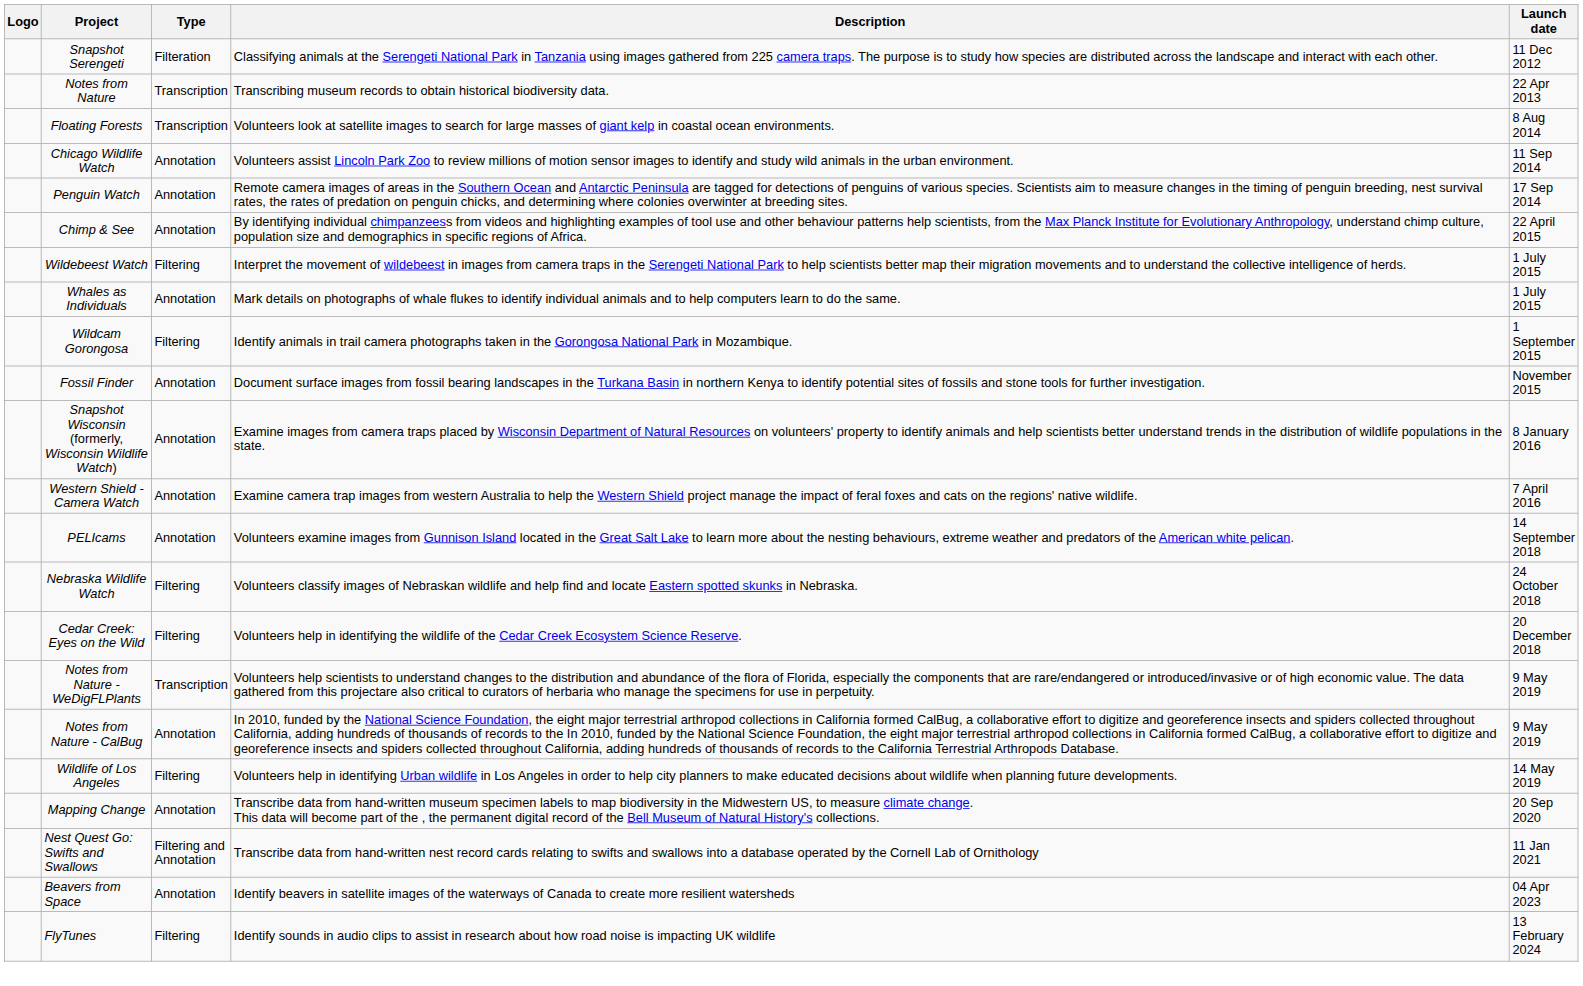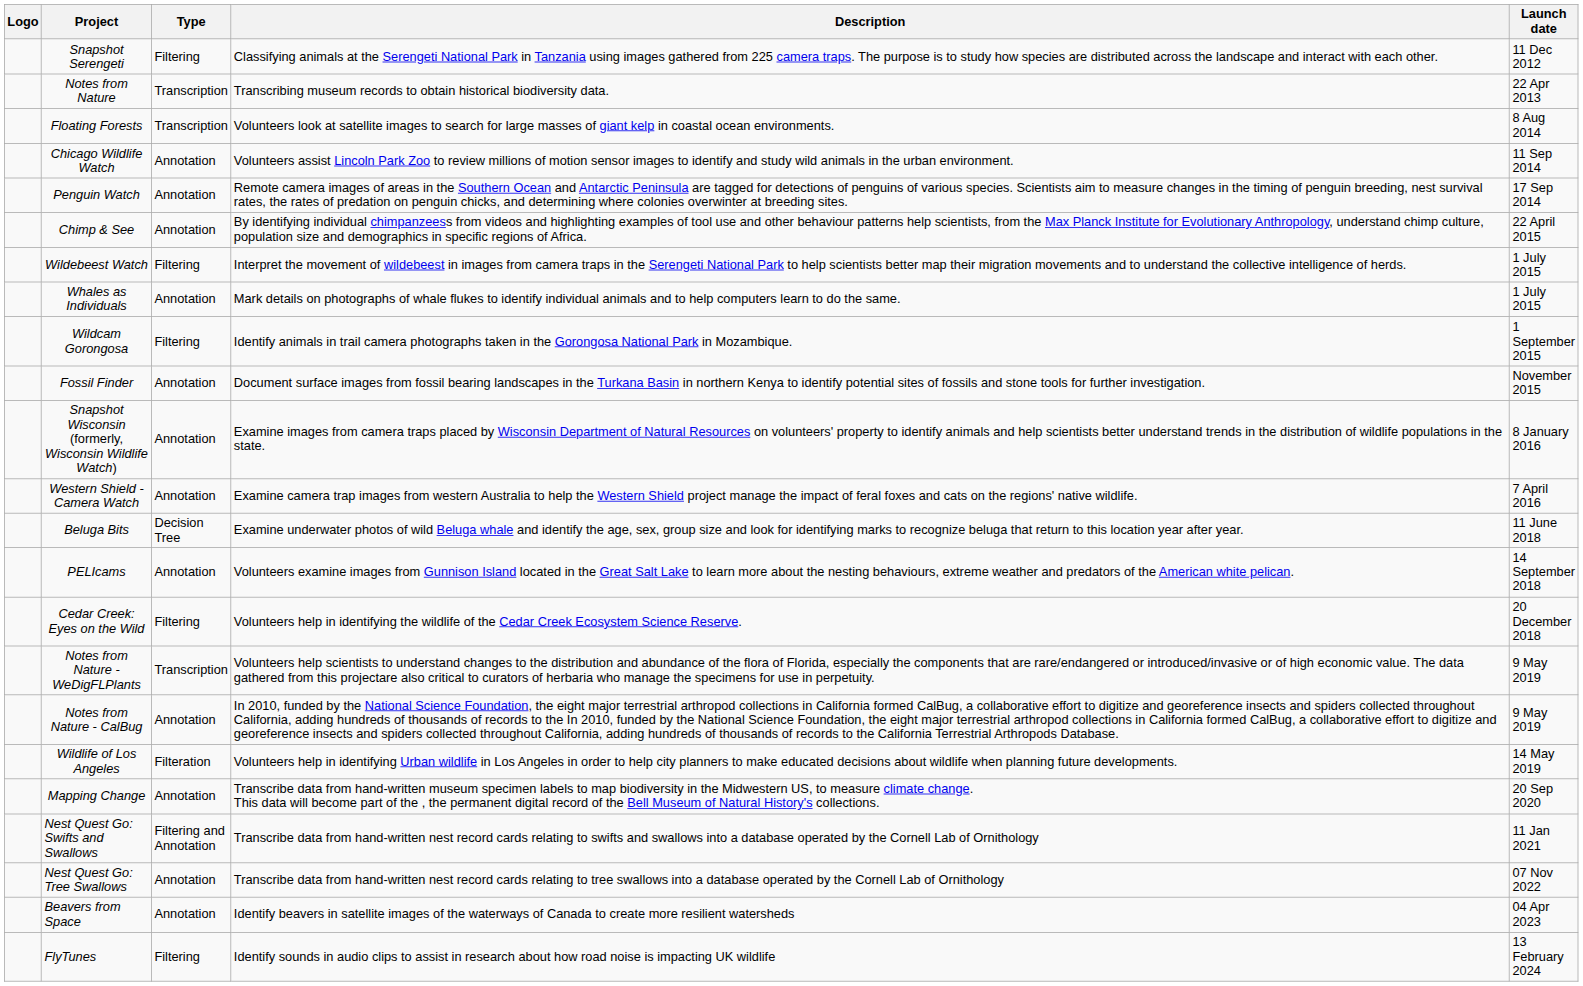Snapshot Serengeti | Type: Filteration -> Filtering
+ row: Beluga Bits | Decision Tree | Examine underwater photos of wild Beluga whale and identify the age, sex, group size and look for identifying marks to recognize beluga that return to this location year after year. | 11 June 2018
- row: Nebraska Wildlife Watch | Filtering | Volunteers classify images of Nebraskan wildlife and help find and locate Eastern spotted skunks in Nebraska. | 24 October 2018
Wildlife of Los Angeles | Type: Filtering -> Filteration
+ row: Nest Quest Go: Tree Swallows | Annotation | Transcribe data from hand-written nest record cards relating to tree swallows into a database operated by the Cornell Lab of Ornithology | 07 Nov 2022
